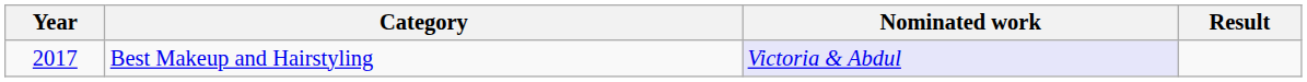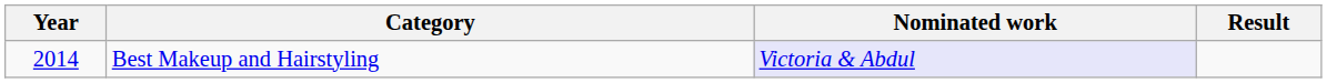Best Makeup and Hairstyling | Year: 2017 -> 2014
